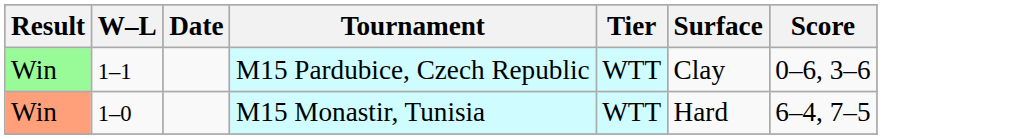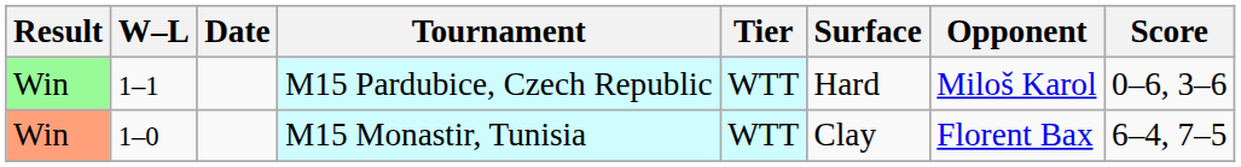+ column: Opponent | Miloš Karol | Florent Bax
M15 Pardubice, Czech Republic | Surface: Clay -> Hard
M15 Monastir, Tunisia | Surface: Hard -> Clay
